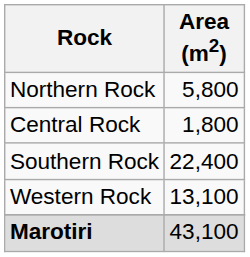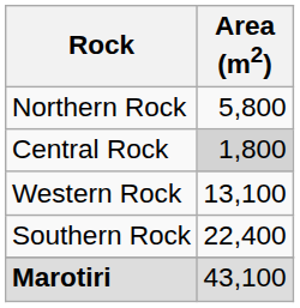Central Rock | Area (m2): no background -> lightgrey background
rows swapped: Southern Rock <-> Western Rock
